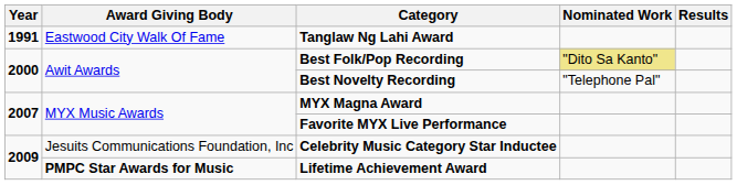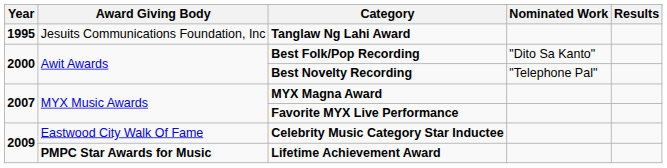Tanglaw Ng Lahi Award | Year: 1991 -> 1995
Tanglaw Ng Lahi Award | Award Giving Body: Eastwood City Walk Of Fame -> Jesuits Communications Foundation, Inc
Best Folk/Pop Recording | Nominated Work: khaki background -> no background
Celebrity Music Category Star Inductee | Award Giving Body: Jesuits Communications Foundation, Inc -> Eastwood City Walk Of Fame
